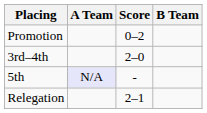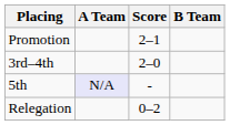Promotion | Score: 0–2 -> 2–1
Relegation | Score: 2–1 -> 0–2
